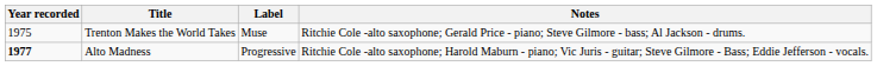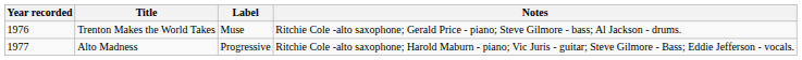Trenton Makes the World Takes | Year recorded: 1975 -> 1976
Alto Madness | Year recorded: bold -> normal
